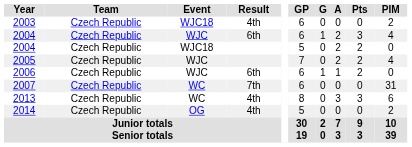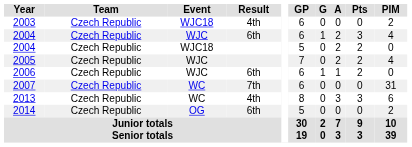2014 | Result: 4th -> 6th
